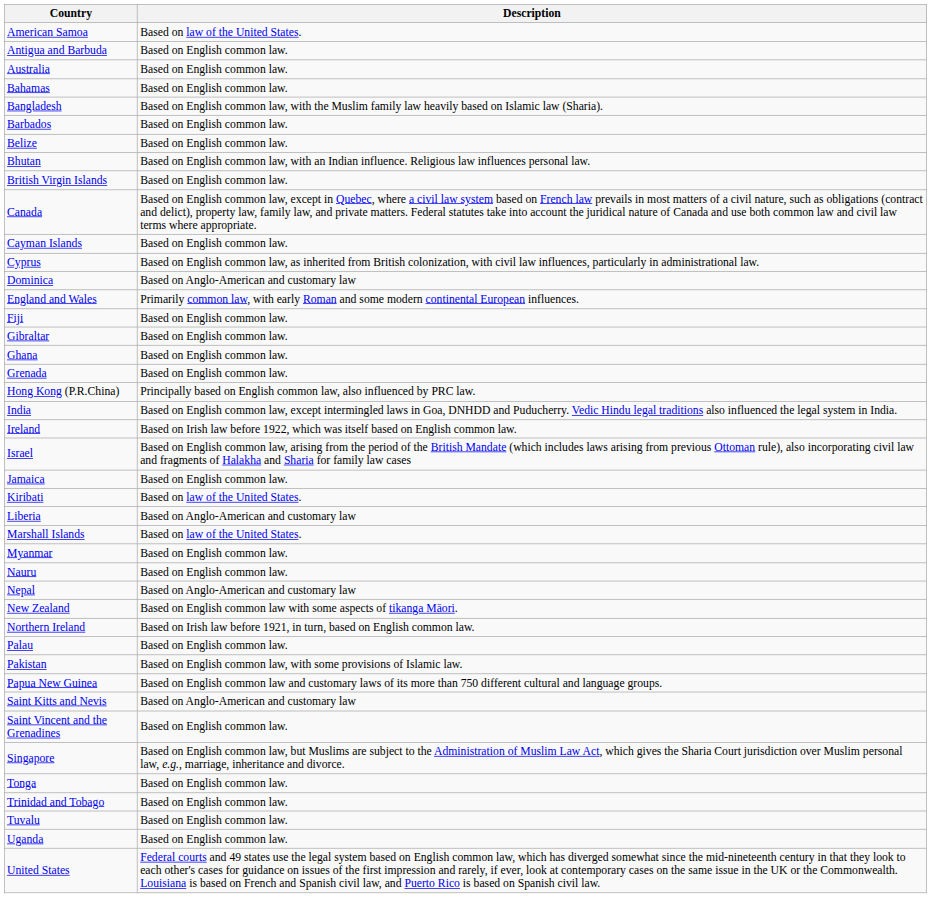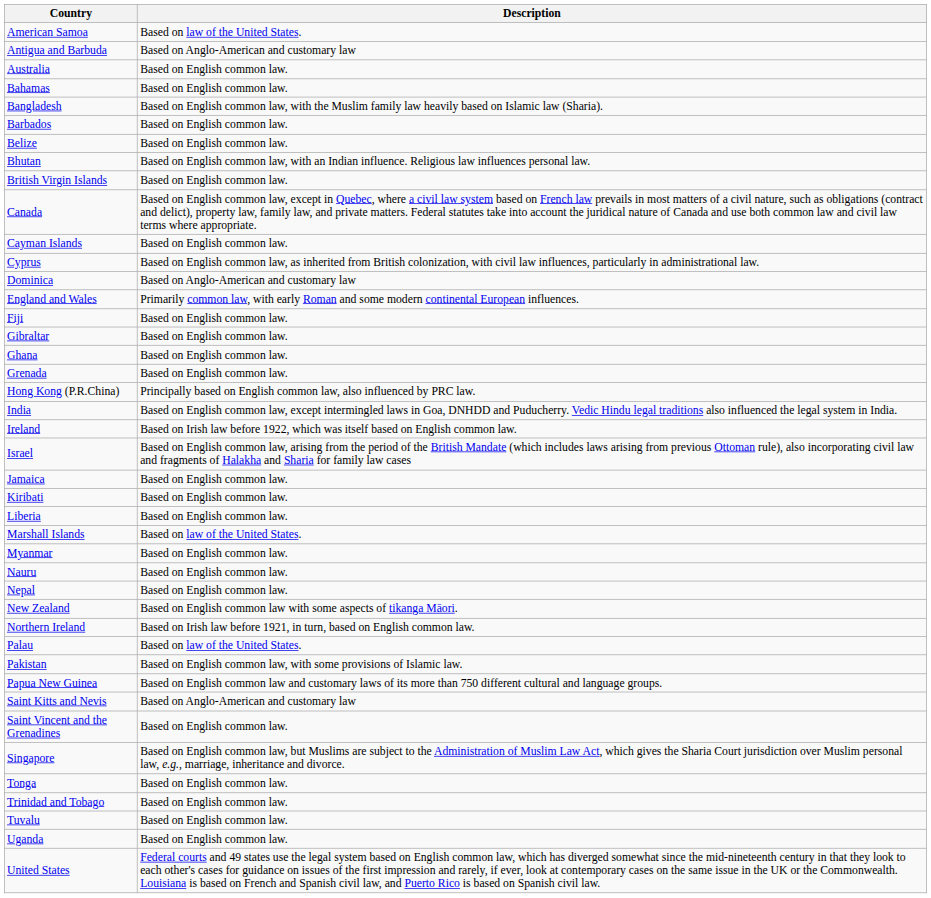Antigua and Barbuda | Description: Based on English common law. -> Based on Anglo-American and customary law
Kiribati | Description: Based on law of the United States. -> Based on English common law.
Liberia | Description: Based on Anglo-American and customary law -> Based on English common law.
Nepal | Description: Based on Anglo-American and customary law -> Based on English common law.
Palau | Description: Based on English common law. -> Based on law of the United States.
